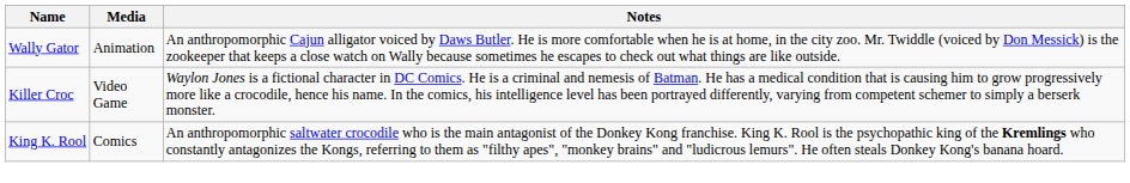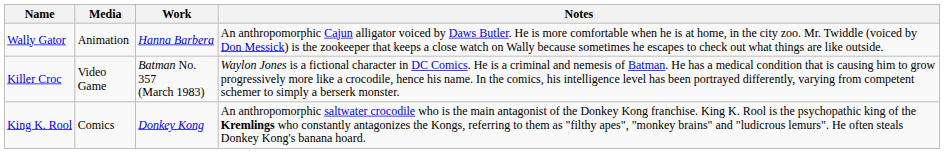+ column: Work | Hanna Barbera | Batman No. 357 (March 1983) | Donkey Kong
